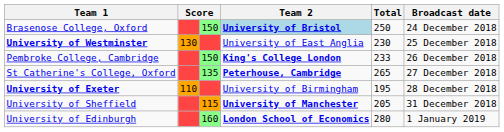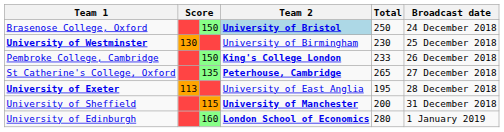University of Westminster | Team 2: University of East Anglia -> University of Birmingham
University of Exeter | column 2: 110 -> 113
University of Exeter | Team 2: University of Birmingham -> University of East Anglia
University of Sheffield | Total: 205 -> 200
